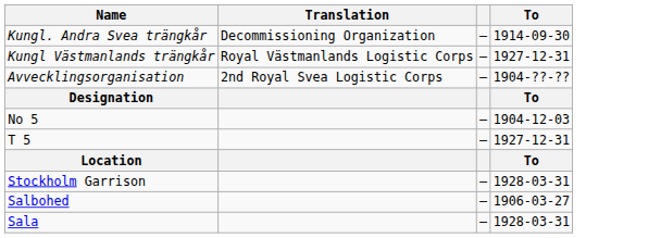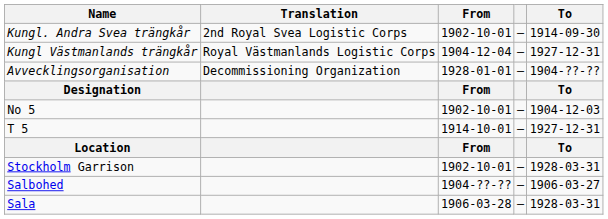+ column: From | 1902-10-01 | 1904-12-04 | 1928-01-01 | From | 1902-10-01 | 1914-10-01 | From | 1902-10-01 | 1904-??-?? | 1906-03-28
Kungl. Andra Svea trängkår | Translation: Decommissioning Organization -> 2nd Royal Svea Logistic Corps
Avvecklingsorganisation | Translation: 2nd Royal Svea Logistic Corps -> Decommissioning Organization
